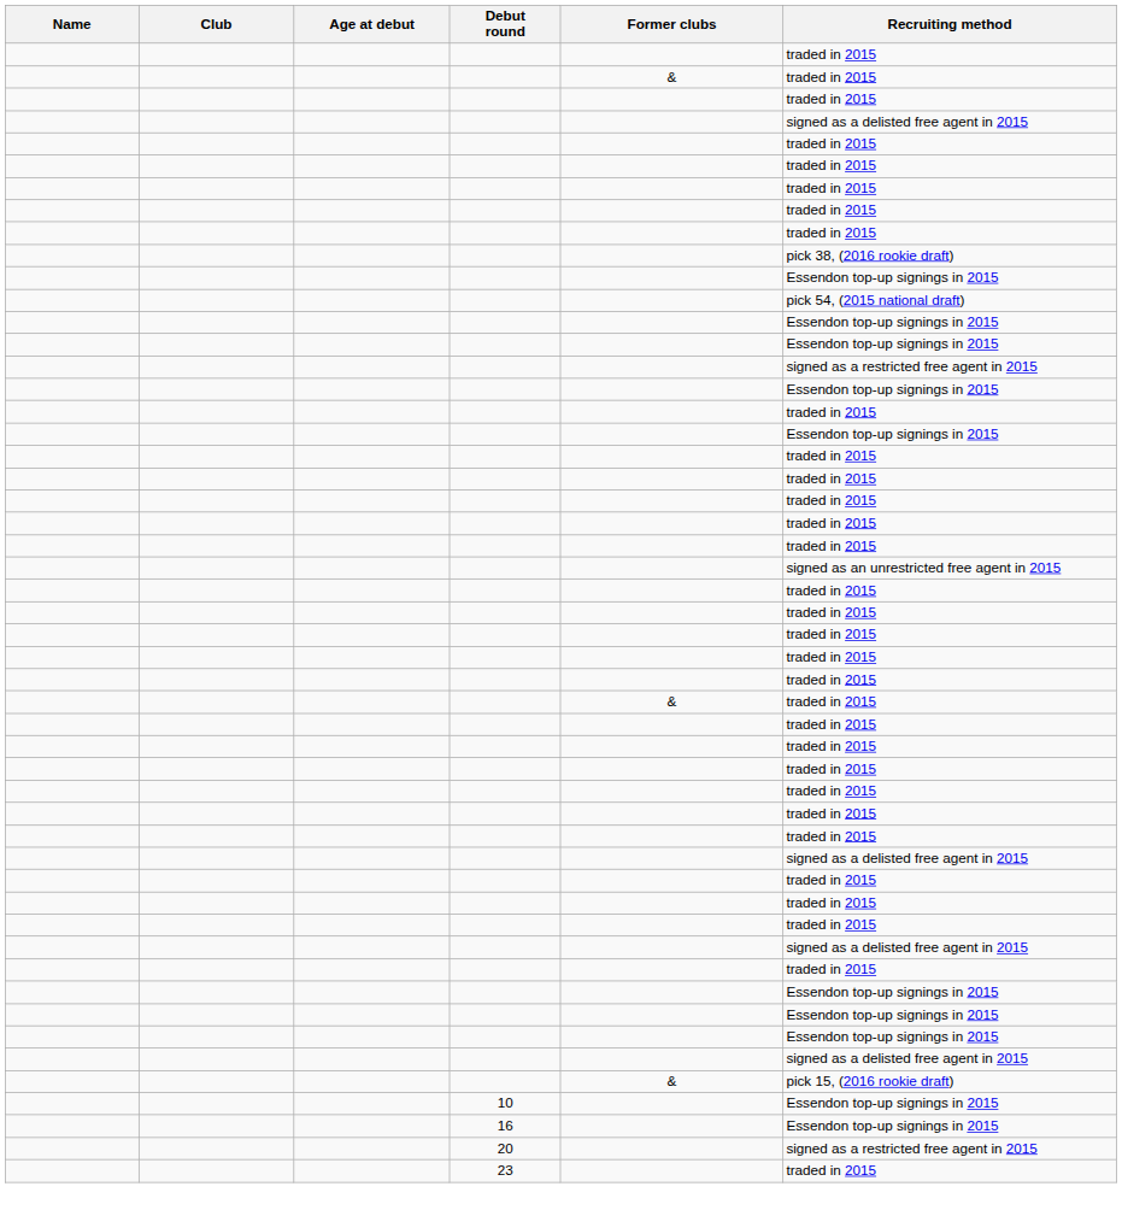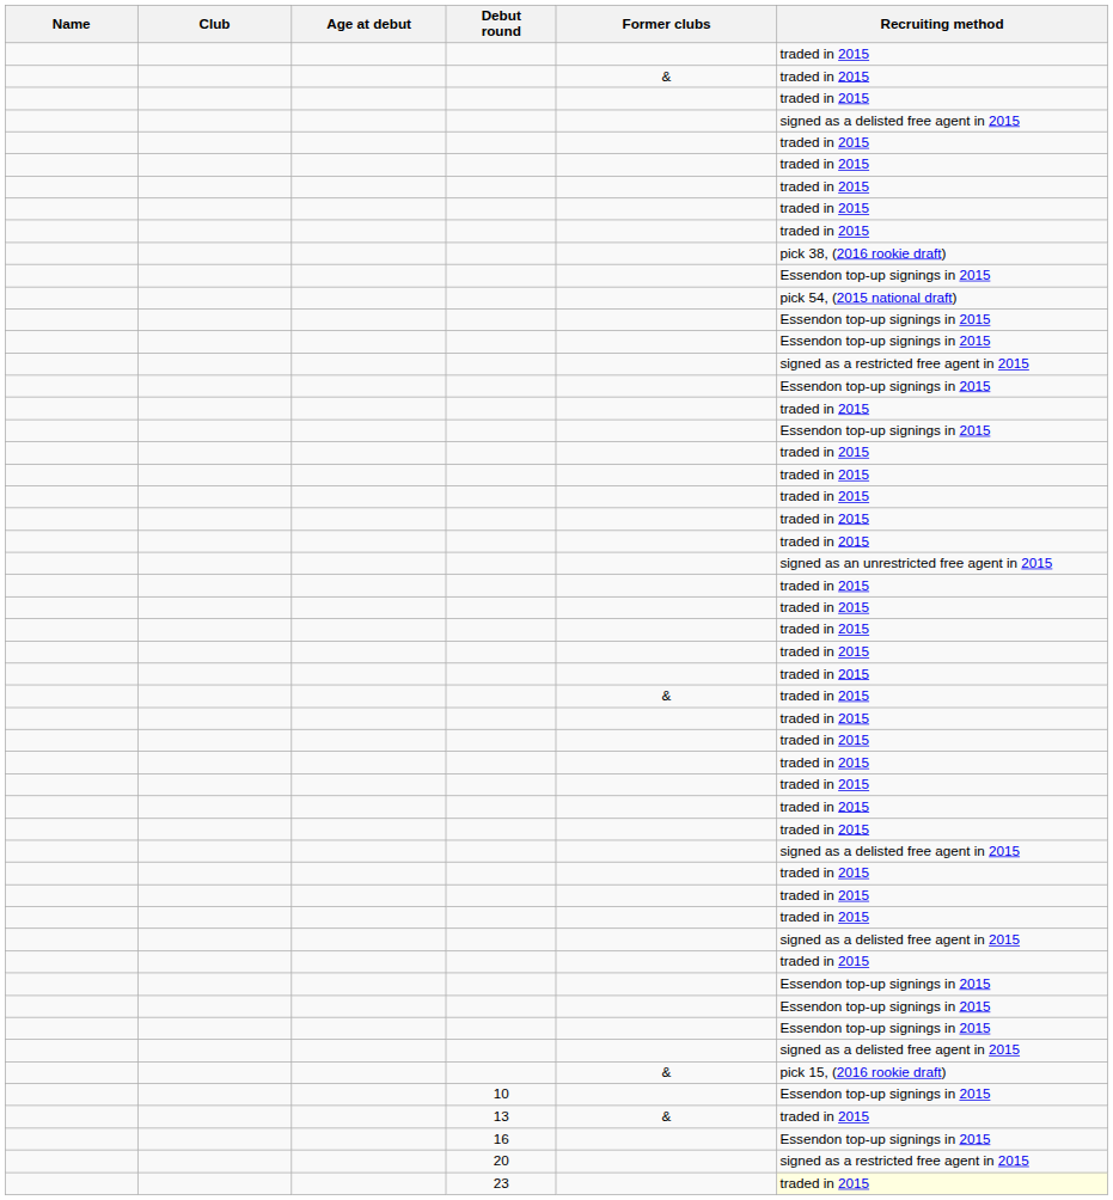+ row: 13 | & | traded in 2015
23 | Recruiting method: no background -> lightyellow background
